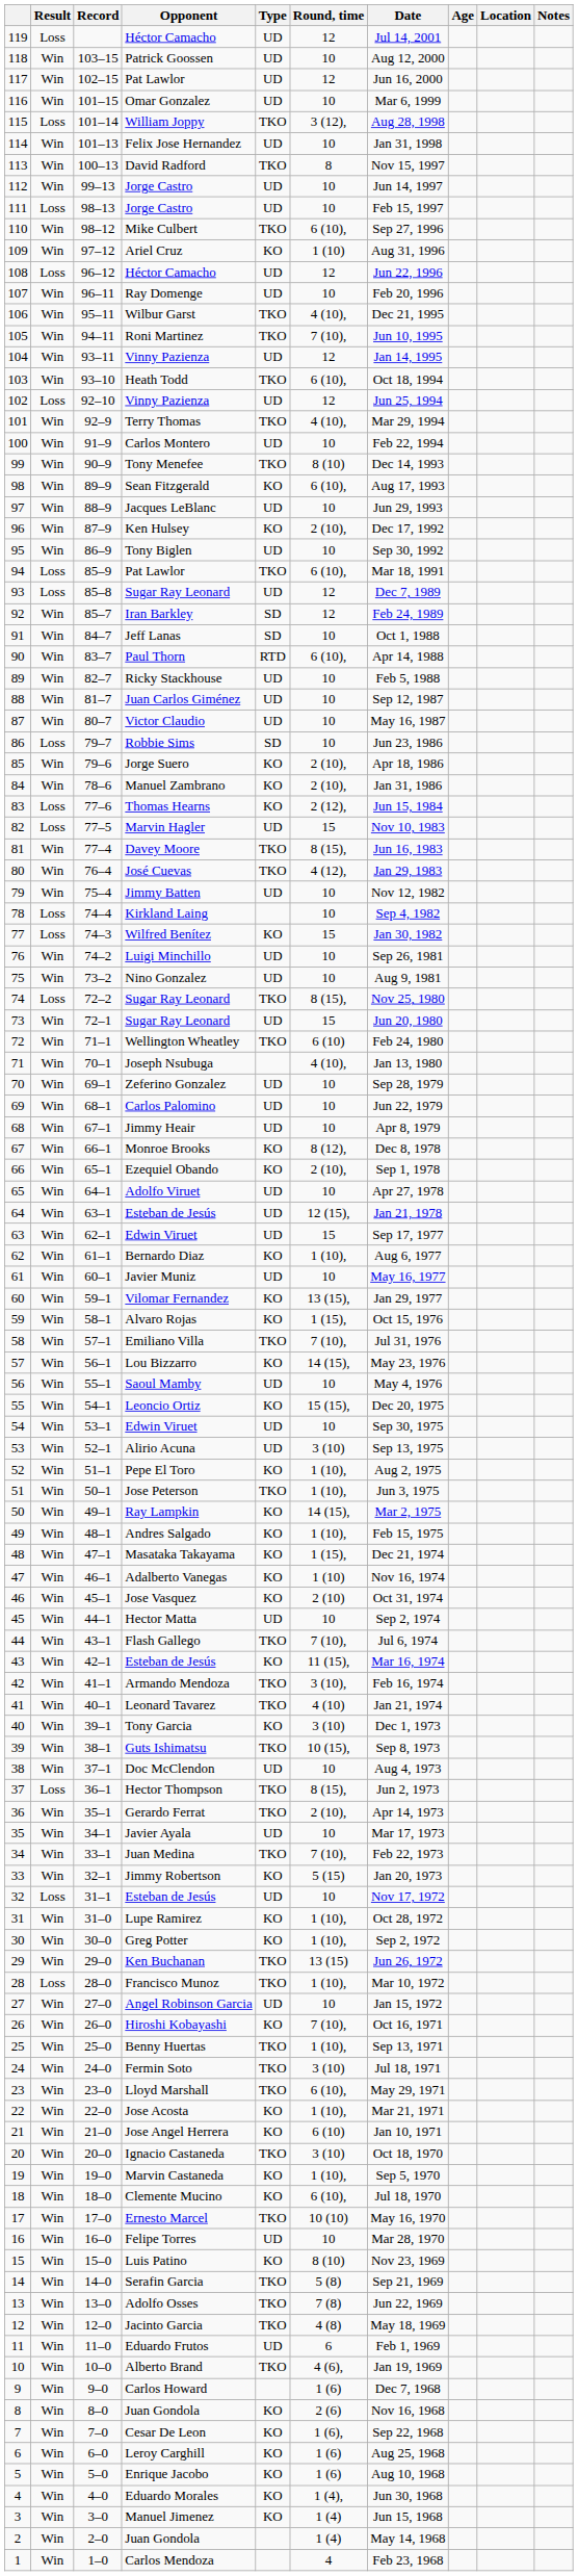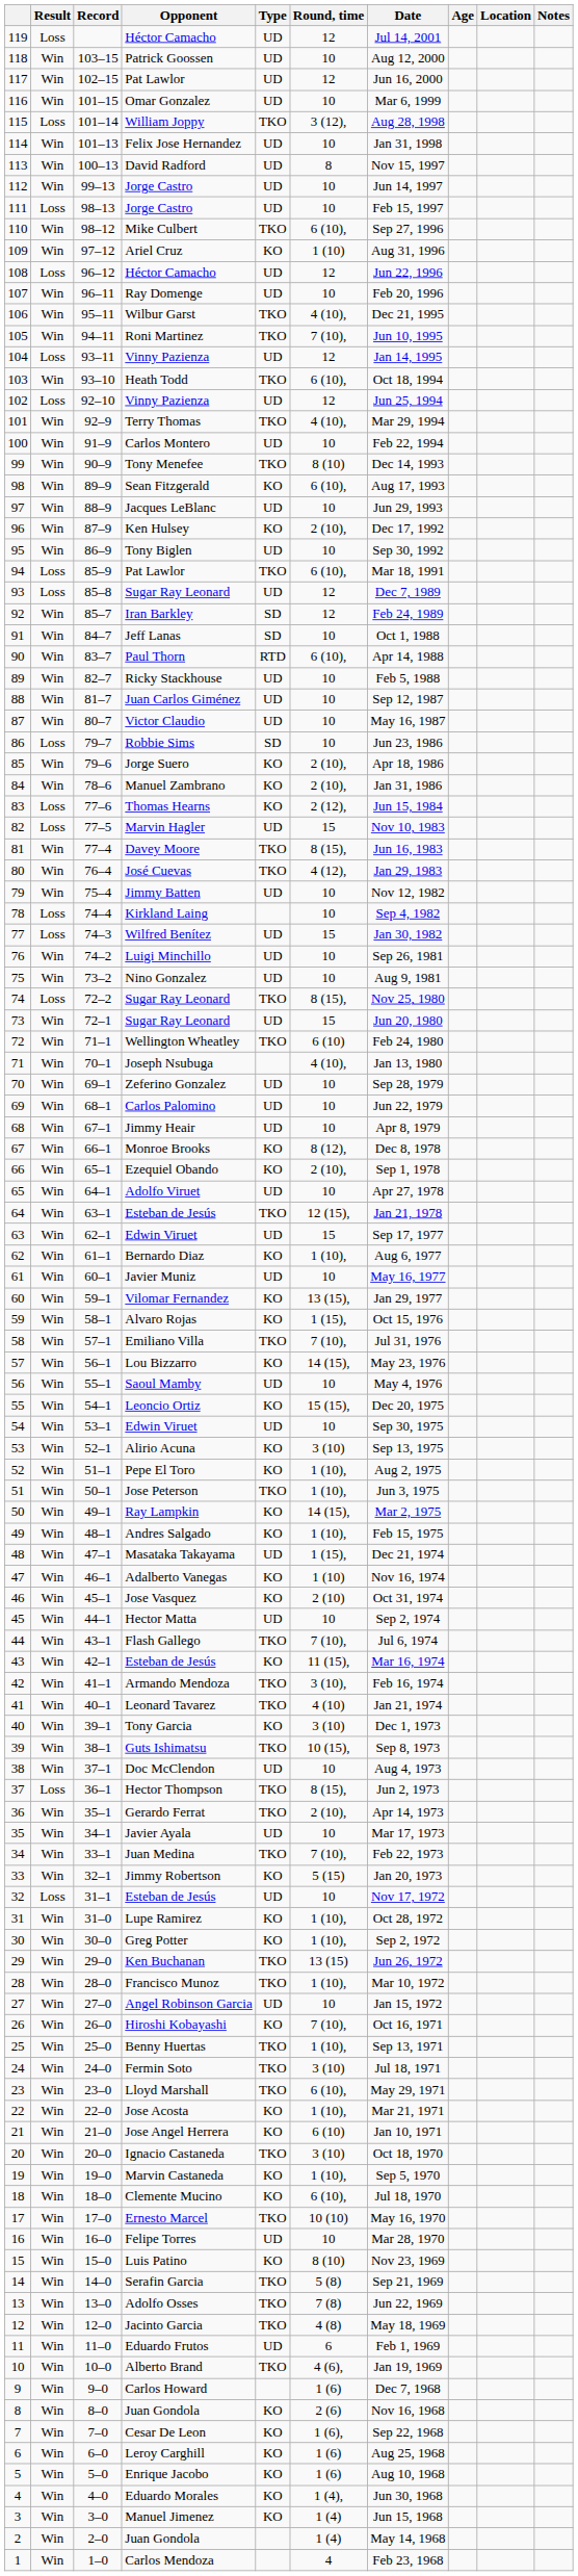David Radford | Type: TKO -> UD
104 / Vinny Pazienza | Result: Win -> Loss
Wilfred Benítez | Type: KO -> UD
64 / Esteban de Jesús | Type: UD -> TKO
Alirio Acuna | Type: UD -> KO
Masataka Takayama | Type: KO -> UD
Francisco Munoz | Result: Loss -> Win
